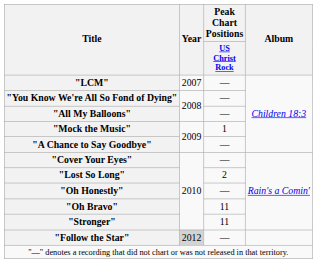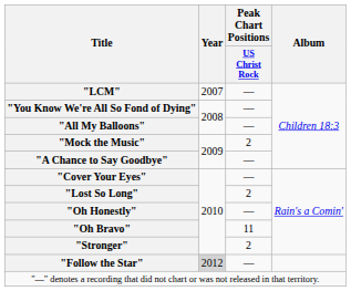"Mock the Music" | Peak Chart Positions / US Christ Rock: 1 -> 2
"Stronger" | Peak Chart Positions / US Christ Rock: 11 -> 2
